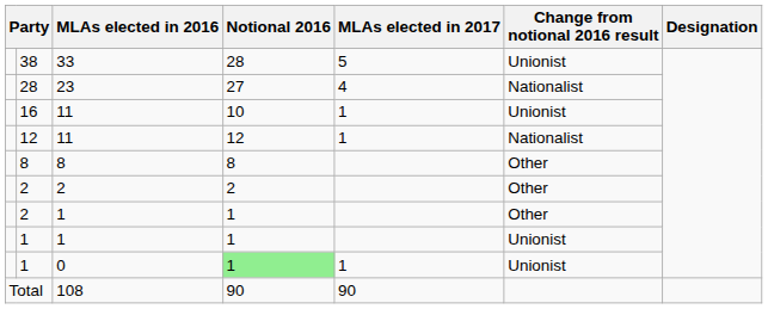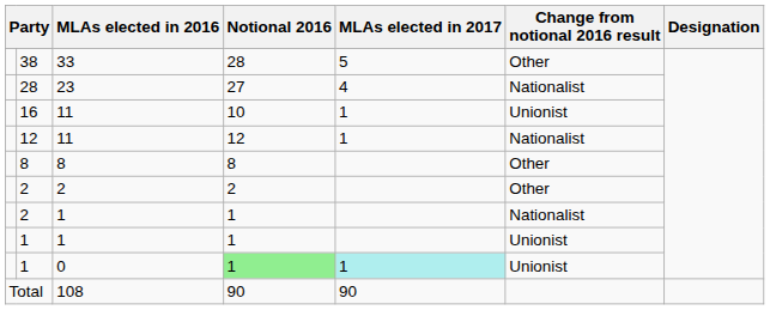38 | Change from notional 2016 result: Unionist -> Other
2 / 1 | Change from notional 2016 result: Other -> Nationalist
1 / 0 | MLAs elected in 2017: no background -> paleturquoise background
